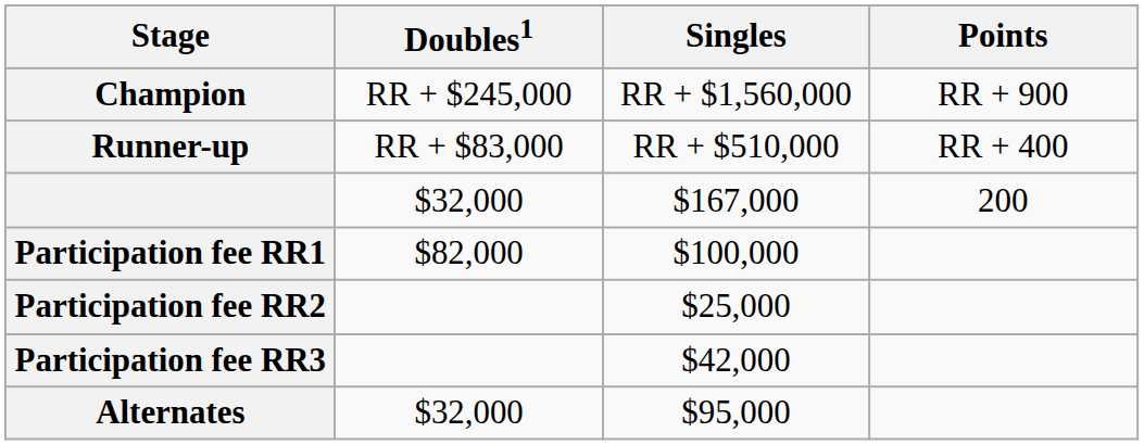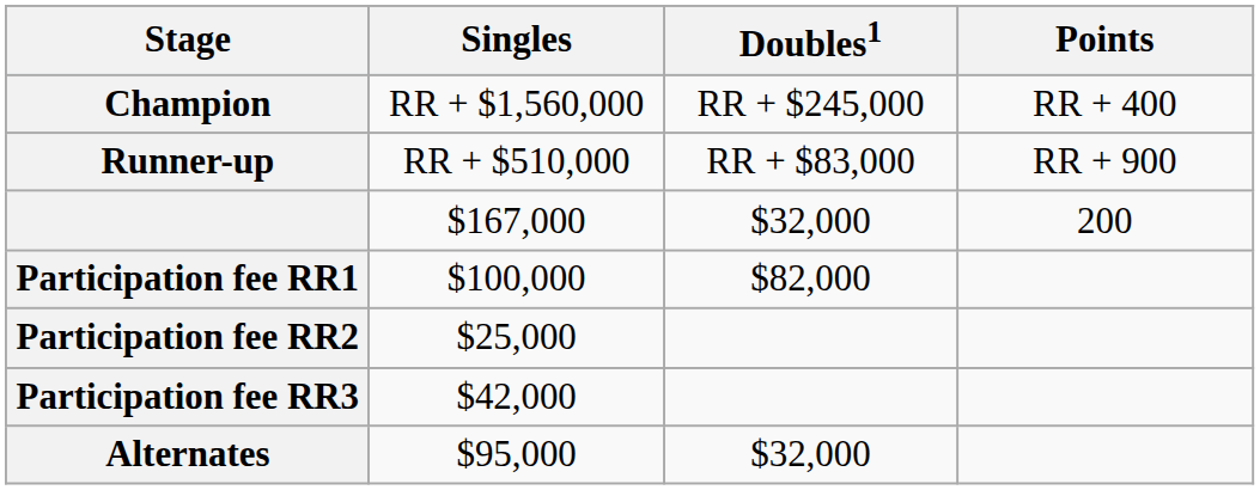columns swapped: Singles <-> Doubles1
Champion | Points: RR + 900 -> RR + 400
Runner-up | Points: RR + 400 -> RR + 900
